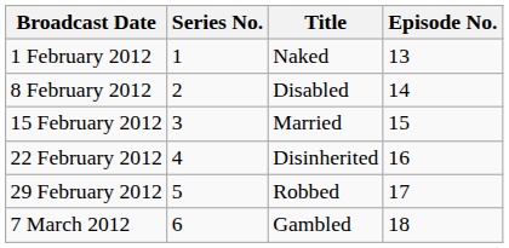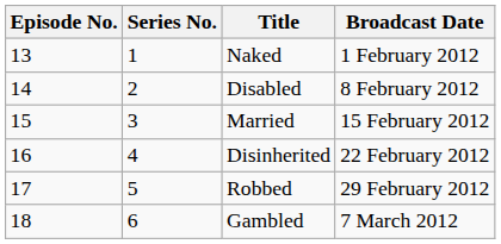columns swapped: Episode No. <-> Broadcast Date
